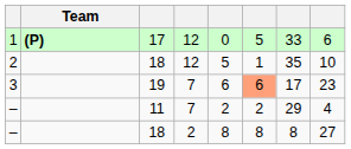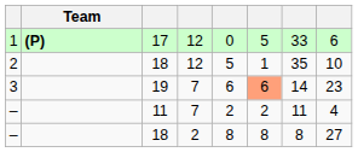3 | column 7: 17 -> 14
– / 11 | column 7: 29 -> 11
